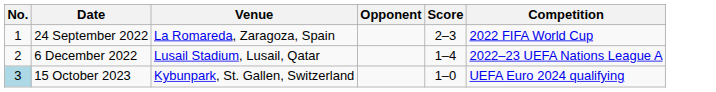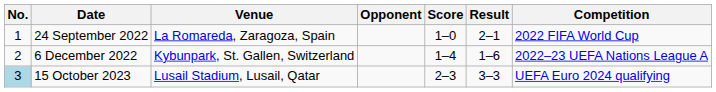+ column: Result | 2–1 | 1–6 | 3–3
24 September 2022 | Score: 2–3 -> 1–0
6 December 2022 | Venue: Lusail Stadium, Lusail, Qatar -> Kybunpark, St. Gallen, Switzerland
15 October 2023 | Venue: Kybunpark, St. Gallen, Switzerland -> Lusail Stadium, Lusail, Qatar
15 October 2023 | Score: 1–0 -> 2–3
